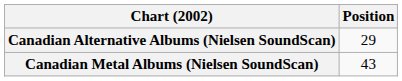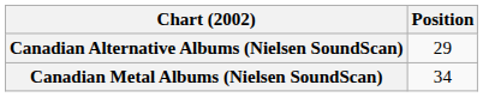Canadian Metal Albums (Nielsen SoundScan) | Position: 43 -> 34
